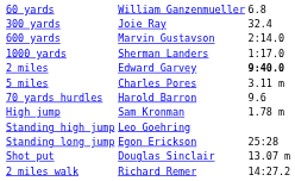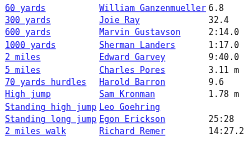2 miles | column 3: bold -> normal
- row: Shot put | Douglas Sinclair | 13.07 m
